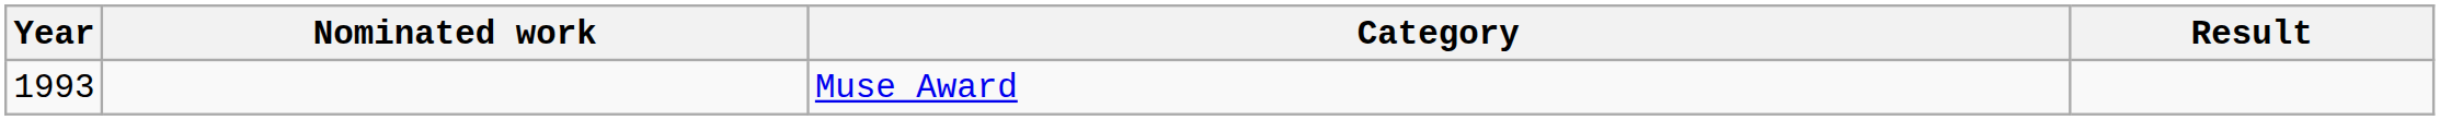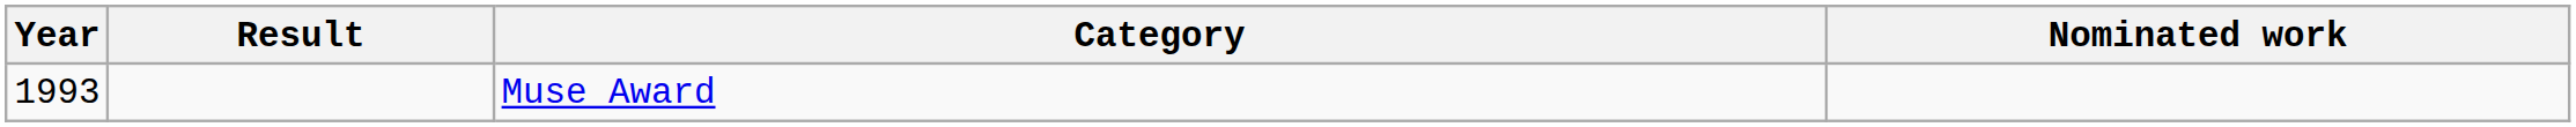columns swapped: Nominated work <-> Result
